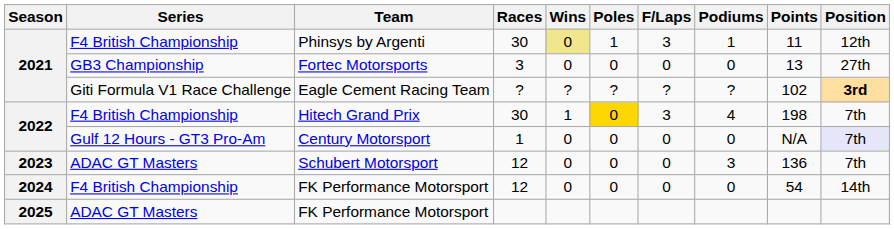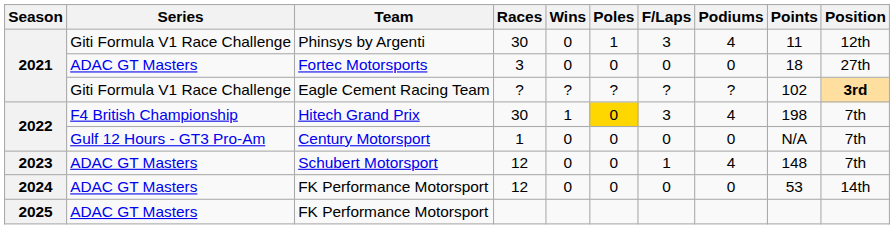Phinsys by Argenti | Series: F4 British Championship -> Giti Formula V1 Race Challenge
Phinsys by Argenti | Wins: khaki background -> no background
Phinsys by Argenti | Podiums: 1 -> 4
Fortec Motorsports | Series: GB3 Championship -> ADAC GT Masters
Fortec Motorsports | Points: 13 -> 18
Century Motorsport | Position: lavender background -> no background
Schubert Motorsport | F/Laps: 0 -> 1
Schubert Motorsport | Podiums: 3 -> 4
Schubert Motorsport | Points: 136 -> 148
FK Performance Motorsport / 12 | Series: F4 British Championship -> ADAC GT Masters
FK Performance Motorsport / 12 | Points: 54 -> 53
